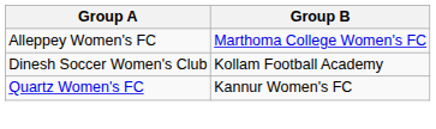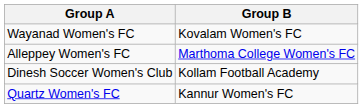+ row: Wayanad Women's FC | Kovalam Women's FC
